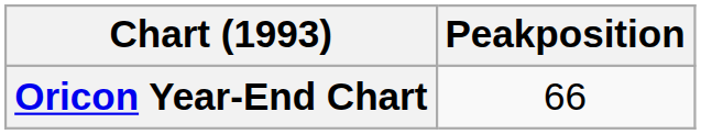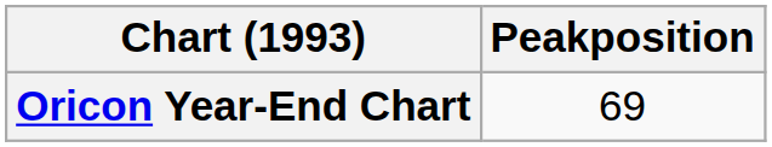Oricon Year-End Chart | Peakposition: 66 -> 69
